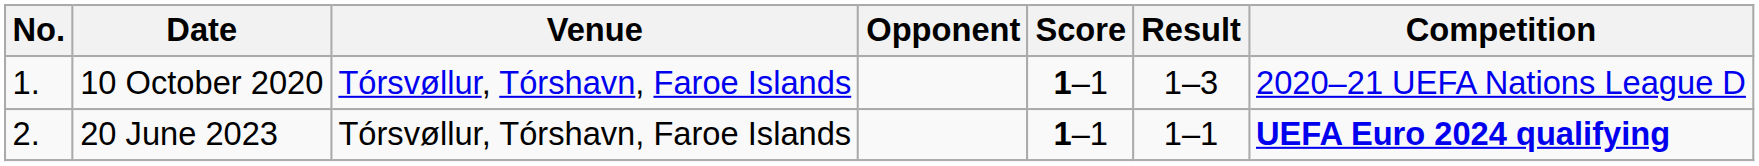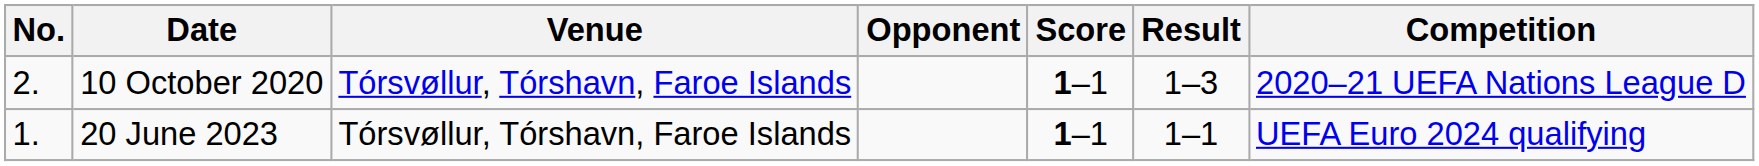10 October 2020 | No.: 1. -> 2.
20 June 2023 | No.: 2. -> 1.
20 June 2023 | Competition: bold -> normal
